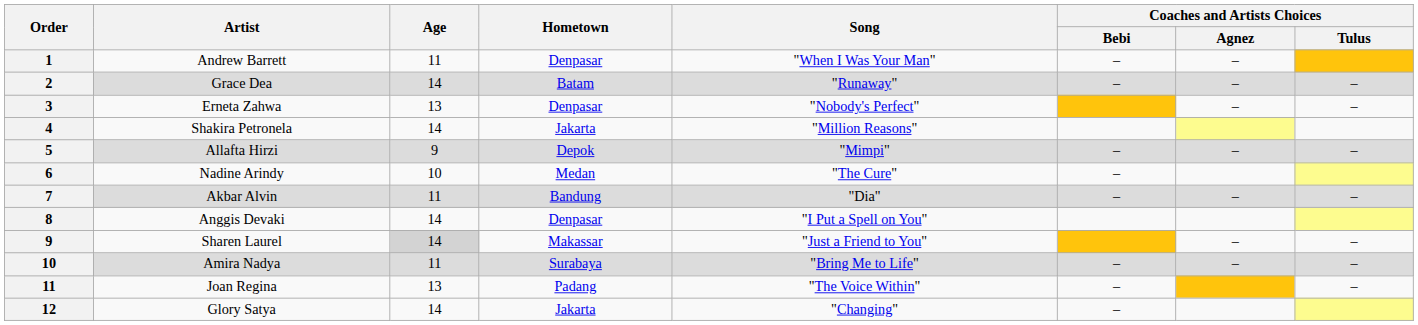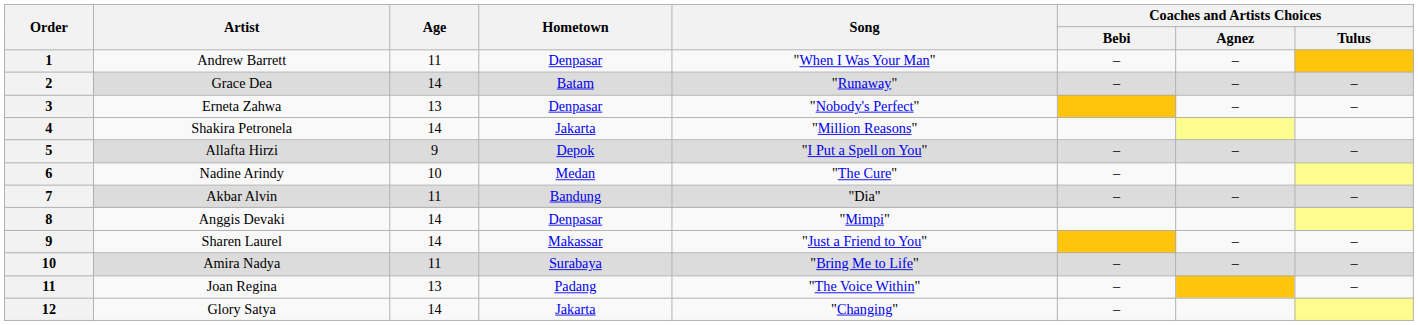Allafta Hirzi | Song: "Mimpi" -> "I Put a Spell on You"
Anggis Devaki | Song: "I Put a Spell on You" -> "Mimpi"
Sharen Laurel | Age: lightgrey background -> no background
